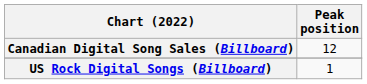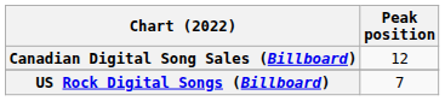US Rock Digital Songs (Billboard) | Peak position: 1 -> 7
